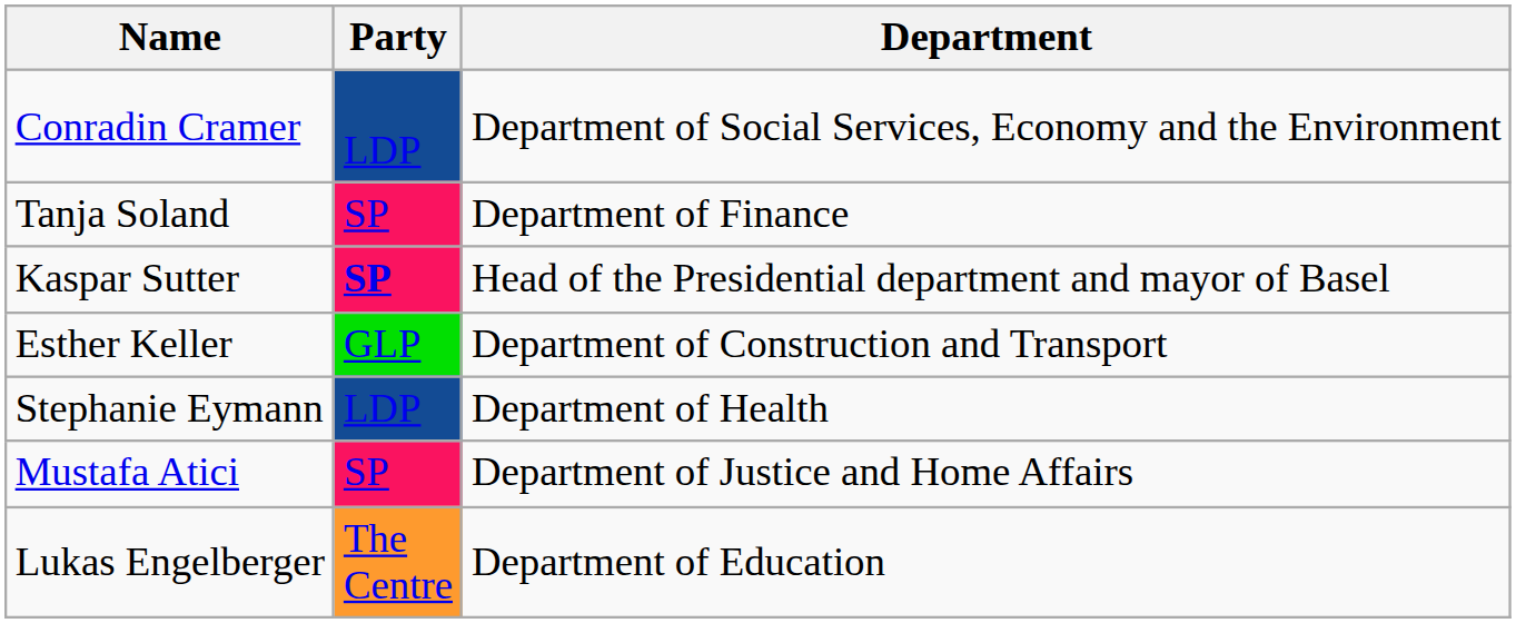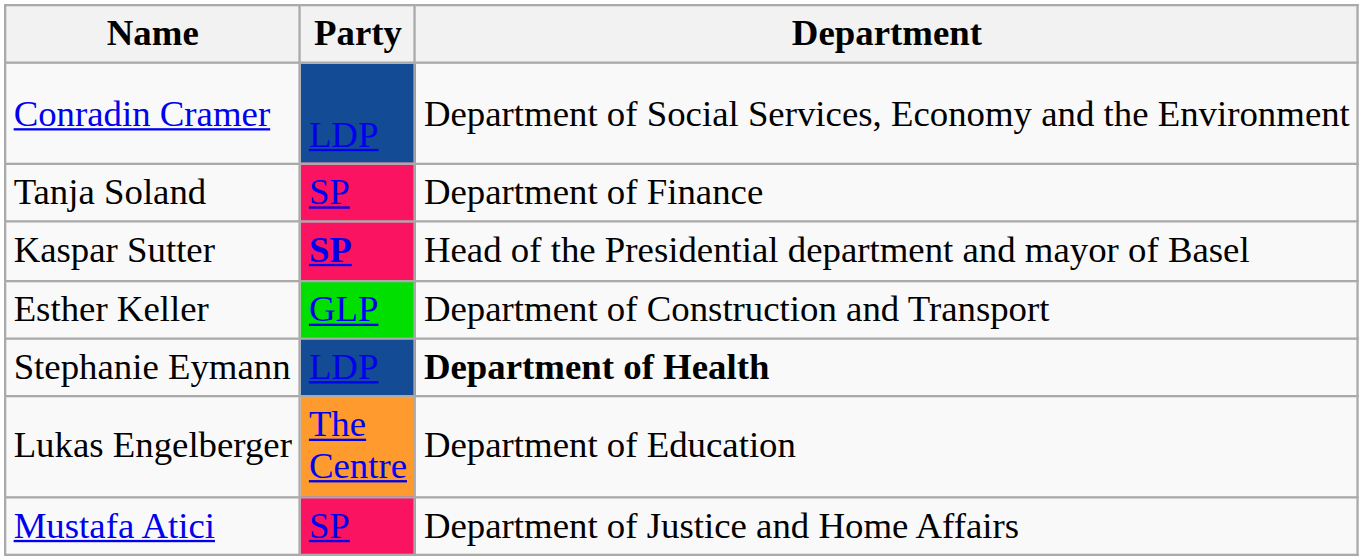Stephanie Eymann | Department: normal -> bold
rows swapped: Mustafa Atici <-> Lukas Engelberger
